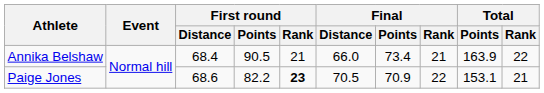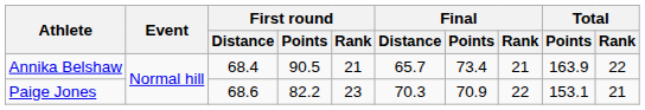Annika Belshaw | Final / Distance: 66.0 -> 65.7
Paige Jones | First round / Rank: bold -> normal
Paige Jones | Final / Distance: 70.5 -> 70.3
